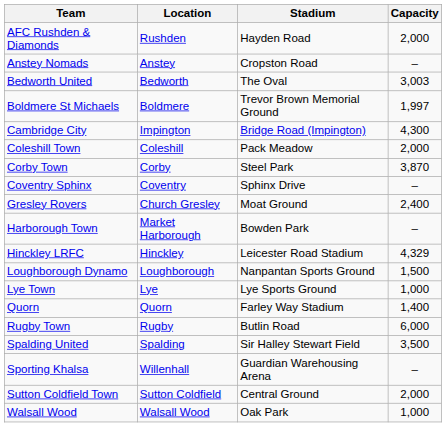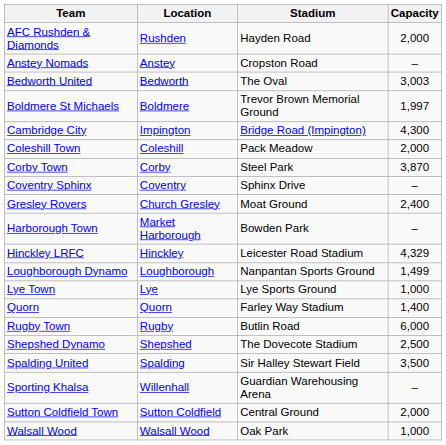Loughborough Dynamo | Capacity: 1,500 -> 1,499
+ row: Shepshed Dynamo | Shepshed | The Dovecote Stadium | 2,500
